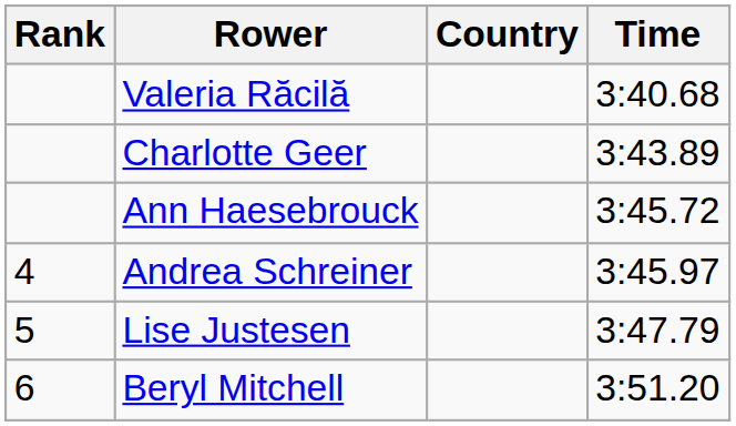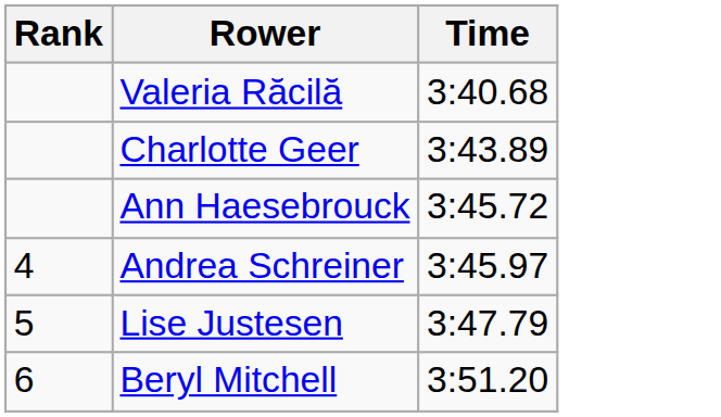- column: Country
